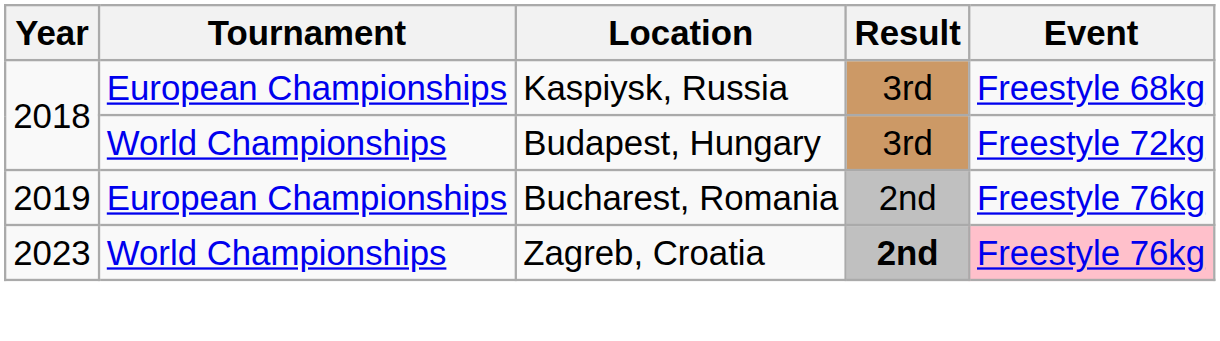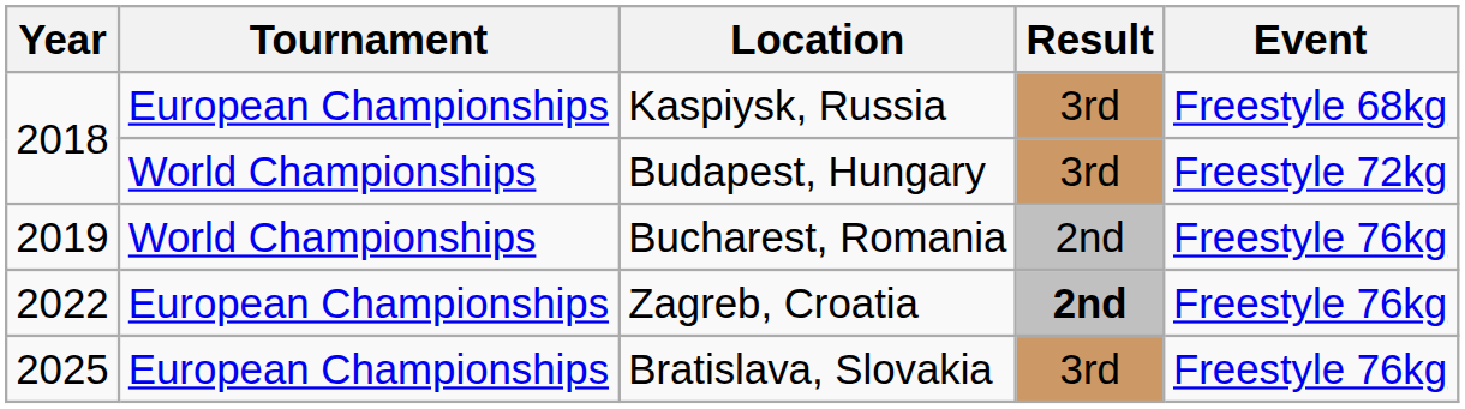Bucharest, Romania | Tournament: European Championships -> World Championships
Zagreb, Croatia | Year: 2023 -> 2022
Zagreb, Croatia | Tournament: World Championships -> European Championships
Zagreb, Croatia | Event: pink background -> no background
+ row: 2025 | European Championships | Bratislava, Slovakia | 3rd | Freestyle 76kg
